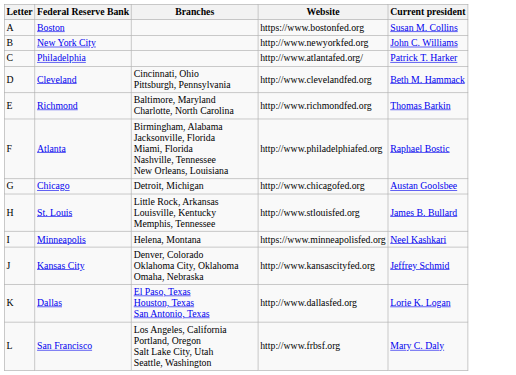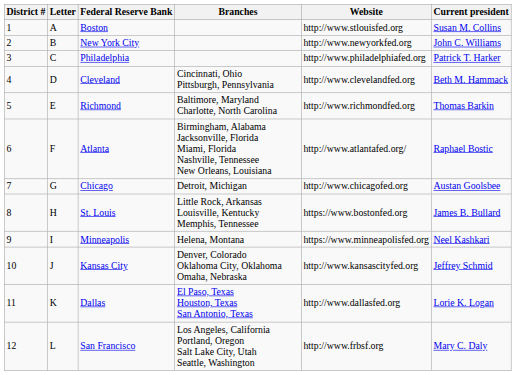+ column: District # | 1 | 2 | 3 | 4 | 5 | 6 | 7 | 8 | 9 | 10 | 11 | 12
Boston | Website: https://www.bostonfed.org -> http://www.stlouisfed.org
Philadelphia | Website: http://www.atlantafed.org/ -> http://www.philadelphiafed.org
Atlanta | Website: http://www.philadelphiafed.org -> http://www.atlantafed.org/
St. Louis | Website: http://www.stlouisfed.org -> https://www.bostonfed.org
